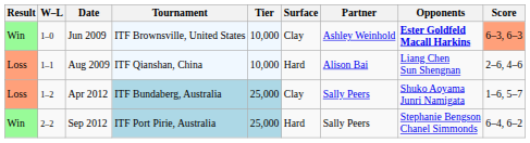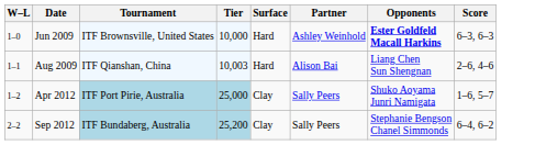- column: Result | Win | Loss | Loss | Win
Jun 2009 | Surface: Clay -> Hard
Jun 2009 | Score: lightsalmon background -> no background
Aug 2009 | Tier: 10,000 -> 10,003
Apr 2012 | Tournament: ITF Bundaberg, Australia -> ITF Port Pirie, Australia
Sep 2012 | Tournament: ITF Port Pirie, Australia -> ITF Bundaberg, Australia
Sep 2012 | Tier: 25,000 -> 25,200
Sep 2012 | Surface: Hard -> Clay
